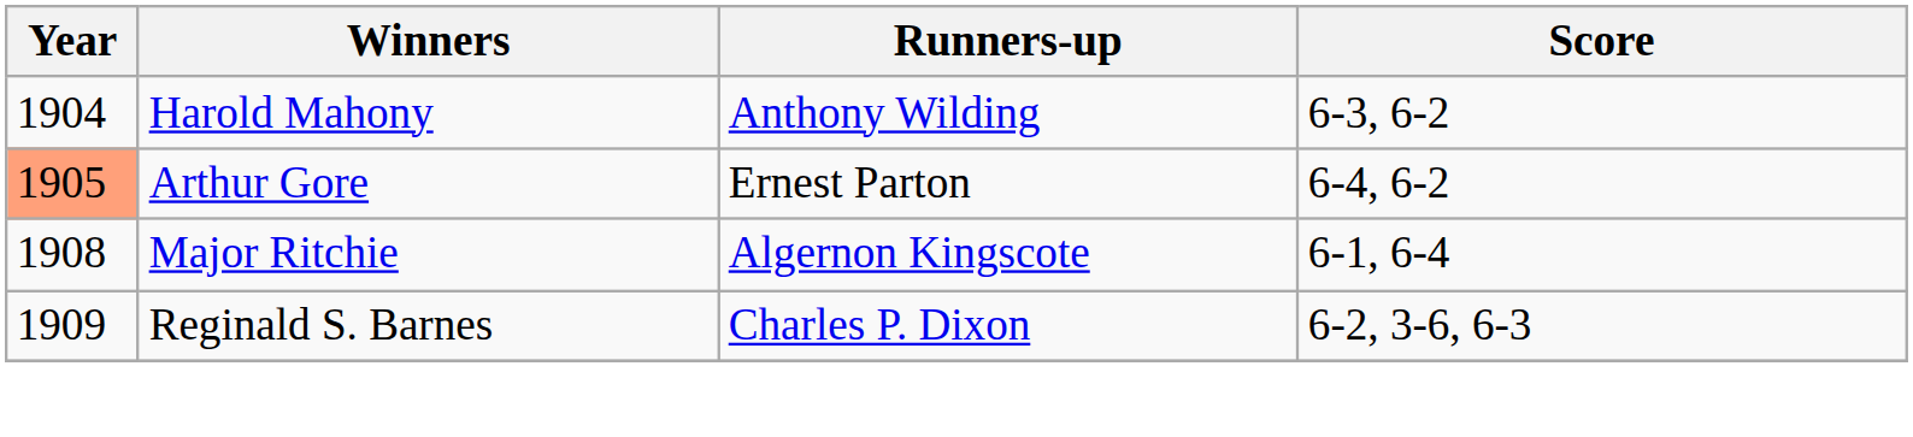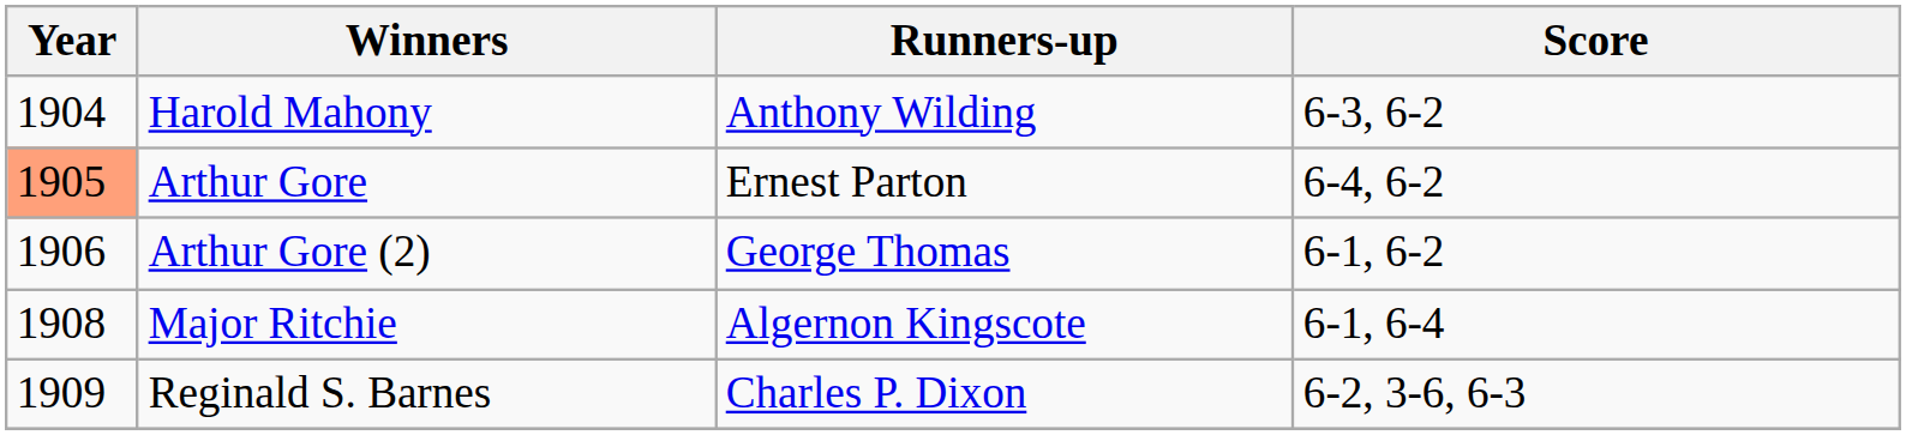+ row: 1906 | Arthur Gore (2) | George Thomas | 6-1, 6-2
